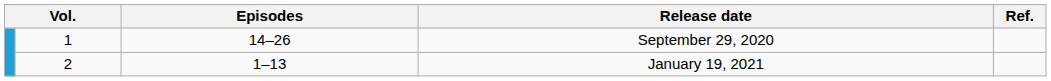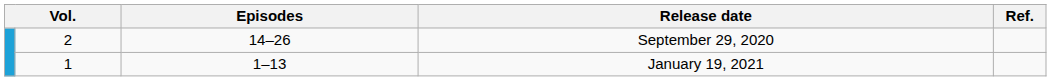September 29, 2020 | column 2: 1 -> 2
January 19, 2021 | column 2: 2 -> 1
